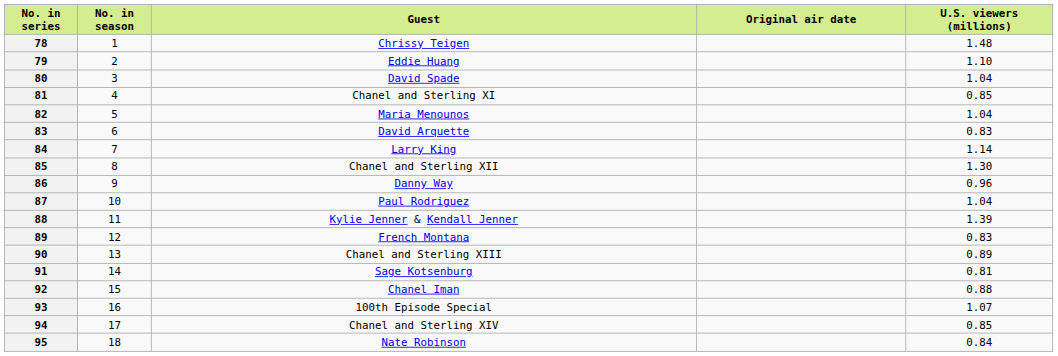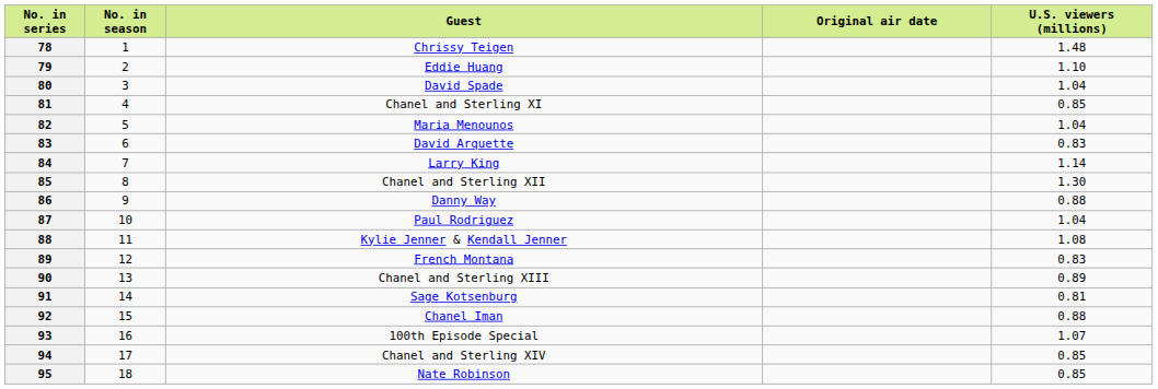86 | U.S. viewers (millions): 0.96 -> 0.88
88 | U.S. viewers (millions): 1.39 -> 1.08
95 | U.S. viewers (millions): 0.84 -> 0.85
